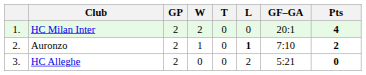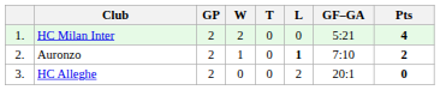HC Milan Inter | GF–GA: 20:1 -> 5:21
HC Alleghe | GF–GA: 5:21 -> 20:1
